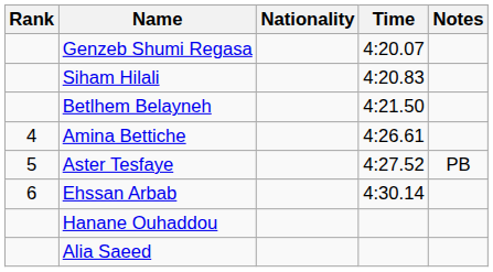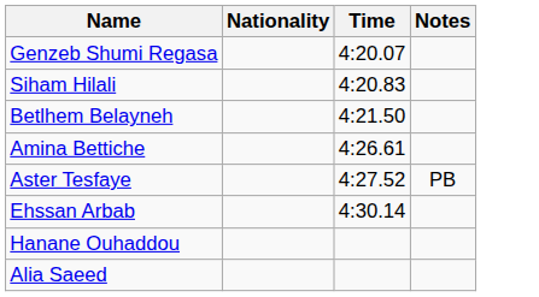- column: Rank | 4 | 5 | 6
